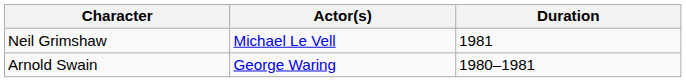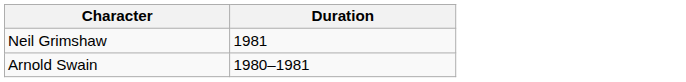- column: Actor(s) | Michael Le Vell | George Waring
